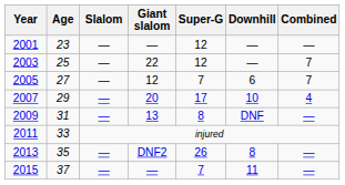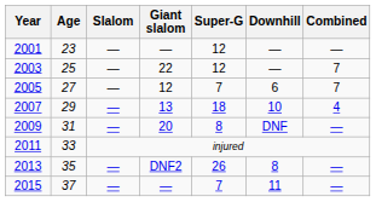2007 | Giant slalom: 20 -> 13
2007 | Super-G: 17 -> 18
2009 | Giant slalom: 13 -> 20
